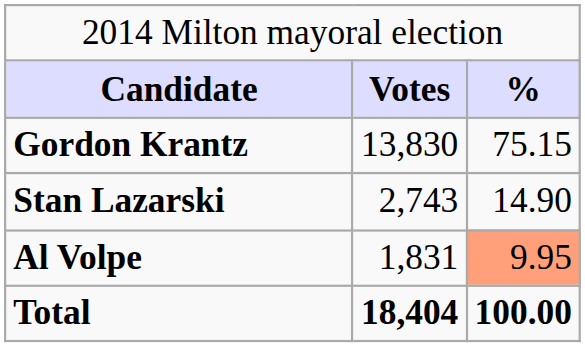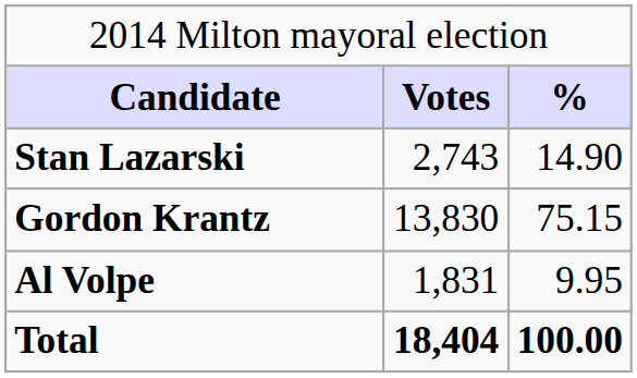rows swapped: Gordon Krantz <-> Stan Lazarski
Al Volpe | column 3: lightsalmon background -> no background
